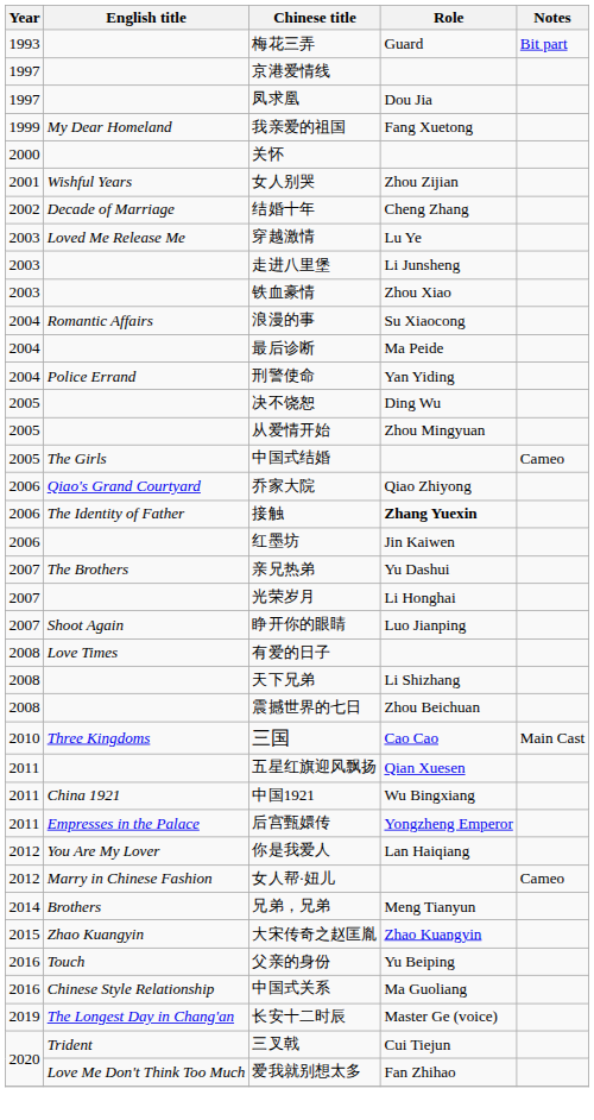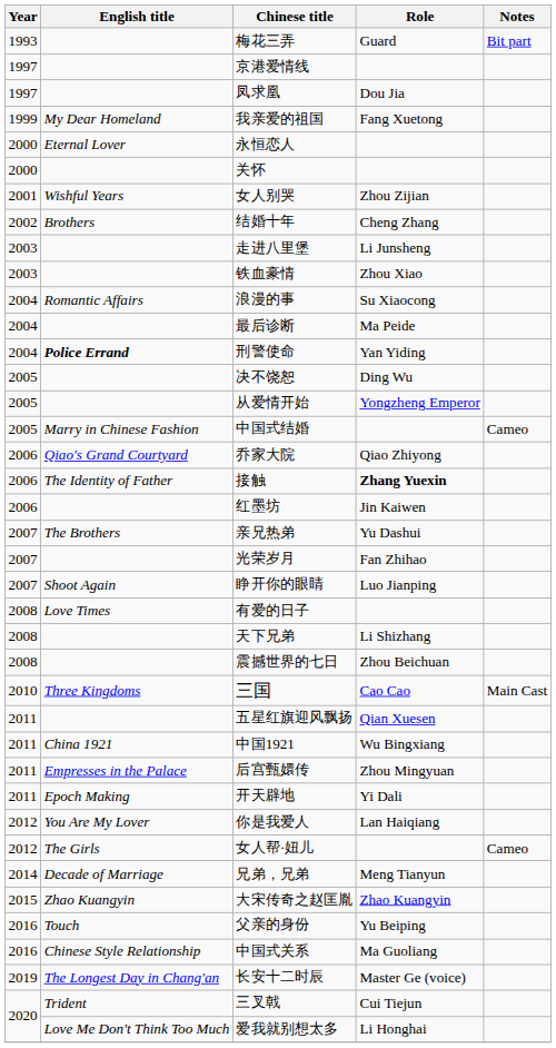+ row: 2000 | Eternal Lover | 永恒恋人
结婚十年 | English title: Decade of Marriage -> Brothers
- row: 2003 | Loved Me Release Me | 穿越激情 | Lu Ye
刑警使命 | English title: normal -> bold
从爱情开始 | Role: Zhou Mingyuan -> Yongzheng Emperor
中国式结婚 | English title: The Girls -> Marry in Chinese Fashion
光荣岁月 | Role: Li Honghai -> Fan Zhihao
后宫甄嬛传 | Role: Yongzheng Emperor -> Zhou Mingyuan
+ row: 2011 | Epoch Making | 开天辟地 | Yi Dali
女人帮·妞儿 | English title: Marry in Chinese Fashion -> The Girls
兄弟，兄弟 | English title: Brothers -> Decade of Marriage
爱我就别想太多 | Role: Fan Zhihao -> Li Honghai
